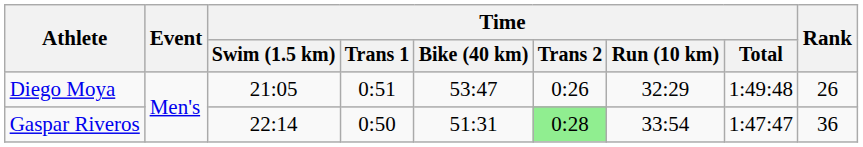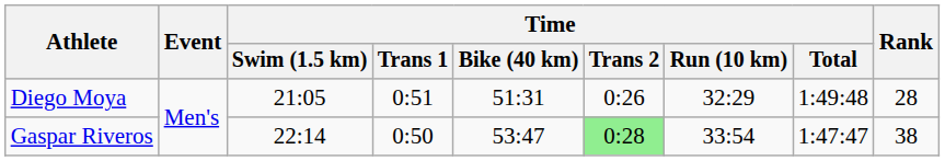Diego Moya | Time / Bike (40 km): 53:47 -> 51:31
Diego Moya | Rank: 26 -> 28
Gaspar Riveros | Time / Bike (40 km): 51:31 -> 53:47
Gaspar Riveros | Rank: 36 -> 38
